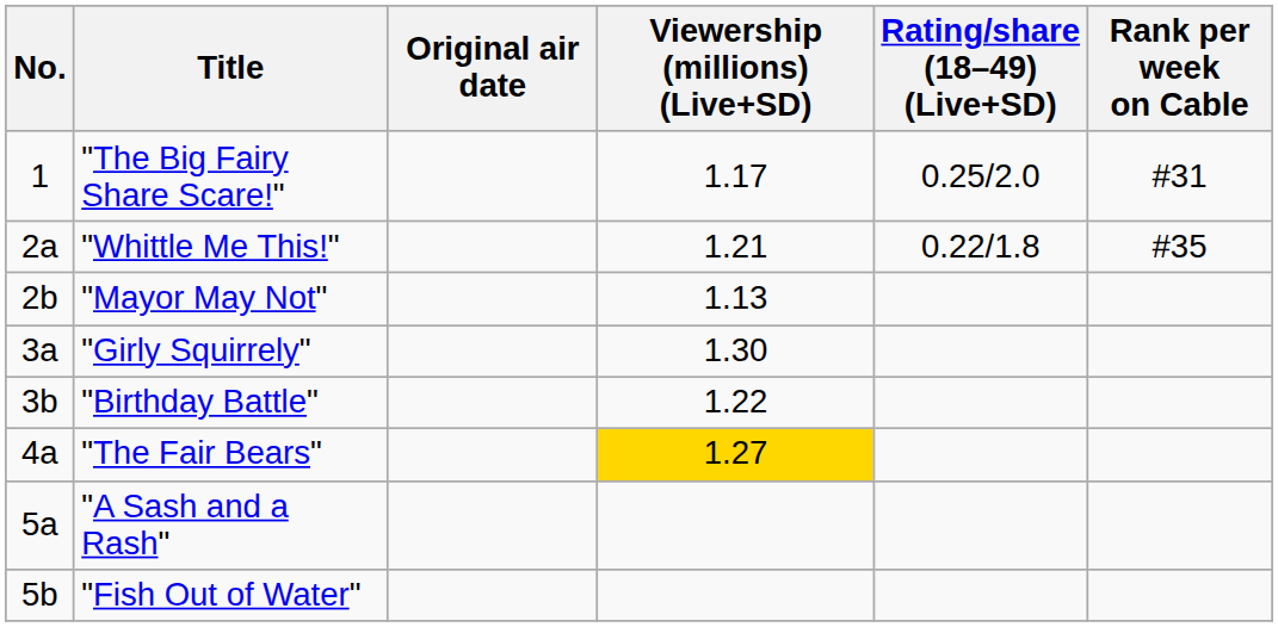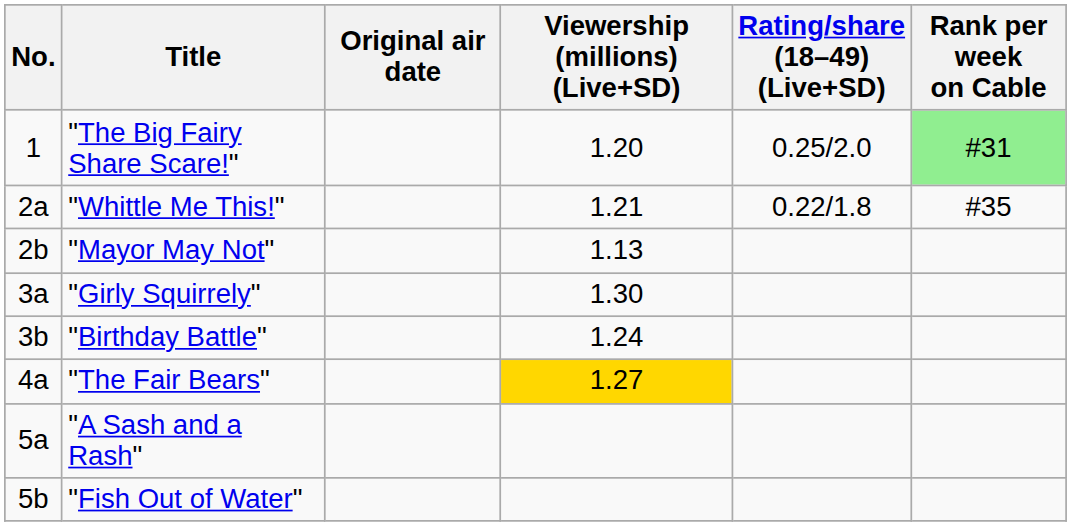"The Big Fairy Share Scare!" | Viewership (millions) (Live+SD): 1.17 -> 1.20
"The Big Fairy Share Scare!" | Rank per week on Cable: no background -> lightgreen background
"Birthday Battle" | Viewership (millions) (Live+SD): 1.22 -> 1.24
